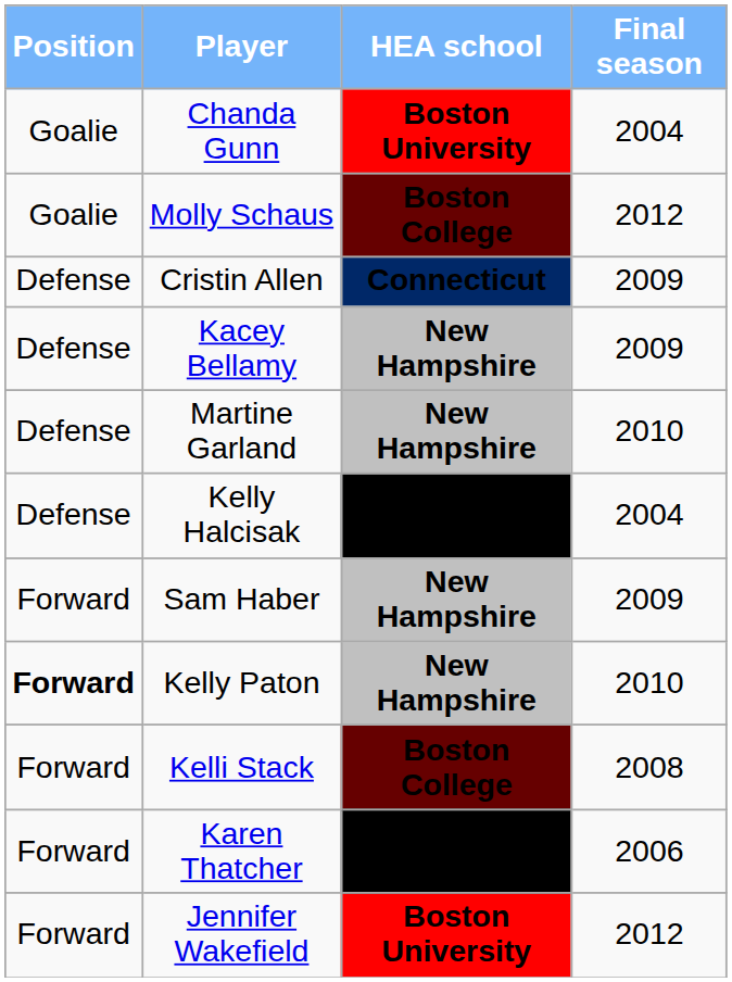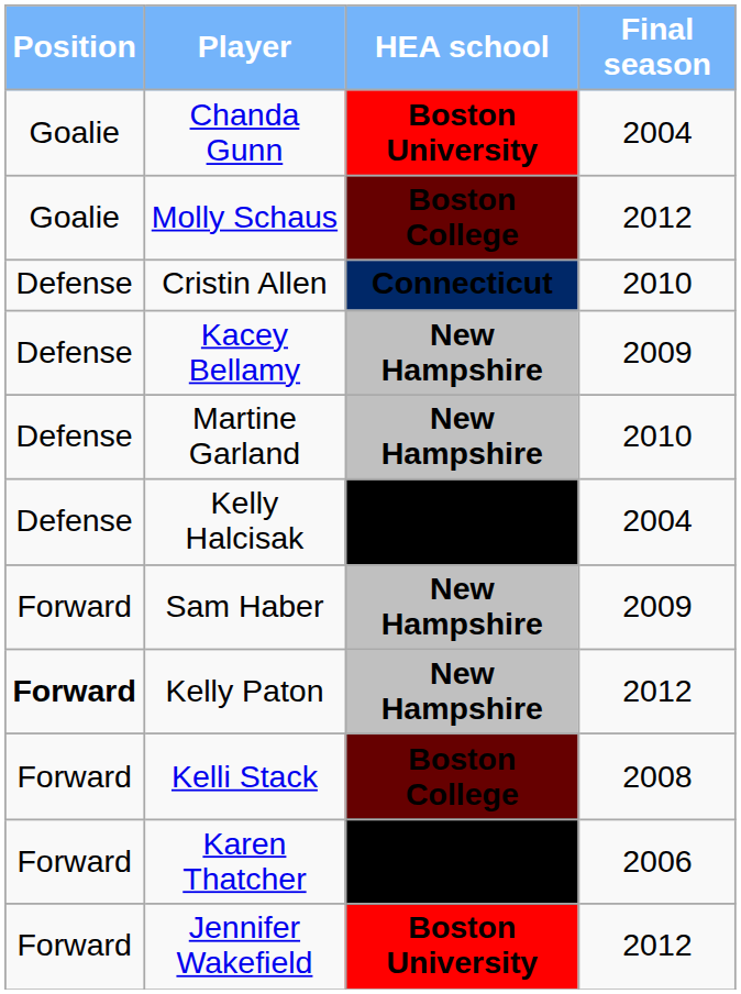Cristin Allen | Final season: 2009 -> 2010
Kelly Paton | Final season: 2010 -> 2012
